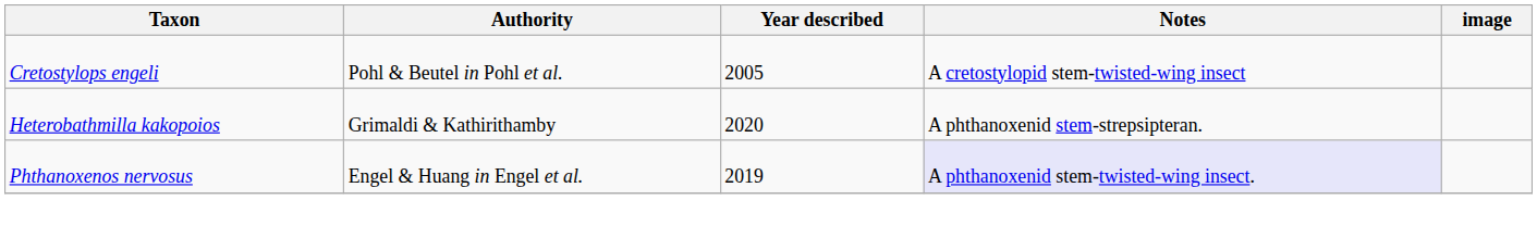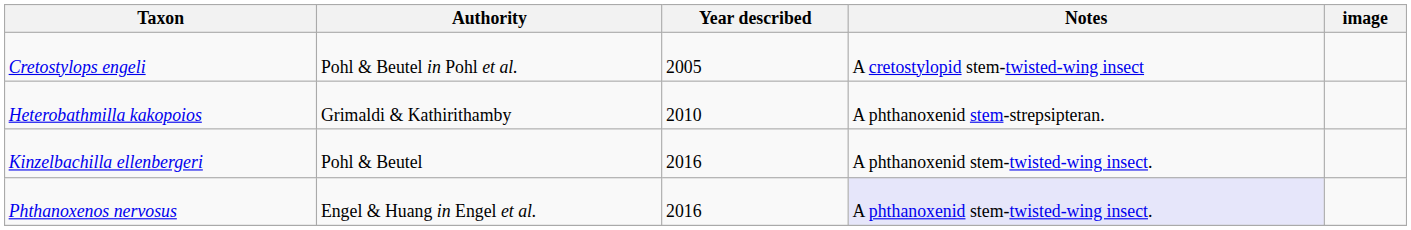Heterobathmilla kakopoios | Year described: 2020 -> 2010
+ row: Kinzelbachilla ellenbergeri | Pohl & Beutel | 2016 | A phthanoxenid stem-twisted-wing insect.
Phthanoxenos nervosus | Year described: 2019 -> 2016
